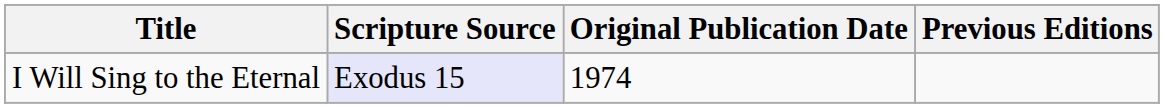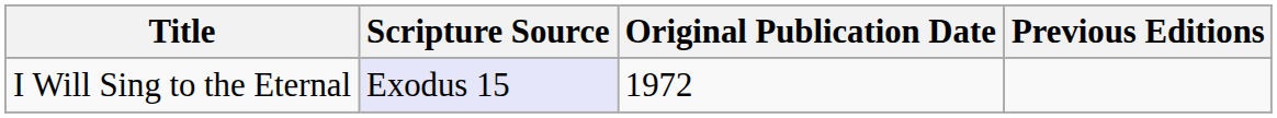I Will Sing to the Eternal | Original Publication Date: 1974 -> 1972
